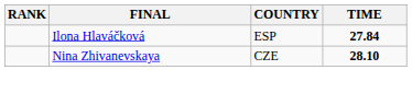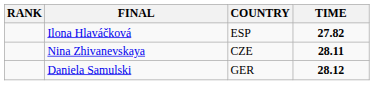Ilona Hlaváčková | TIME: 27.84 -> 27.82
Nina Zhivanevskaya | TIME: 28.10 -> 28.11
+ row: Daniela Samulski | GER | 28.12
